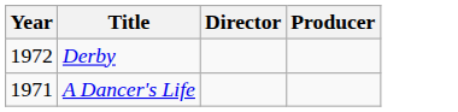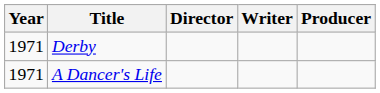+ column: Writer
Derby | Year: 1972 -> 1971
